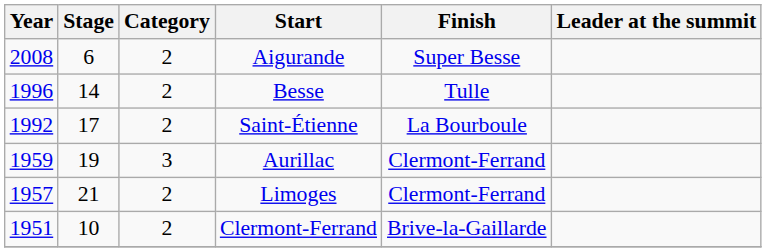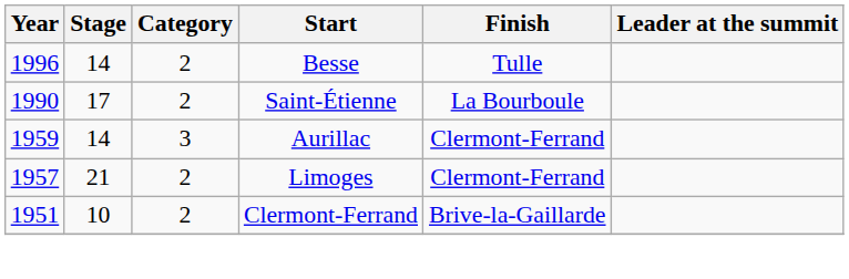- row: 2008 | 6 | 2 | Aigurande | Super Besse
Saint-Étienne | Year: 1992 -> 1990
Aurillac | Stage: 19 -> 14
